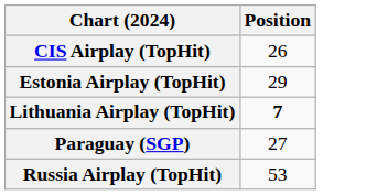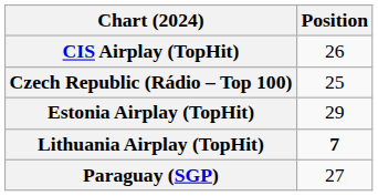+ row: Czech Republic (Rádio – Top 100) | 25
- row: Russia Airplay (TopHit) | 53
